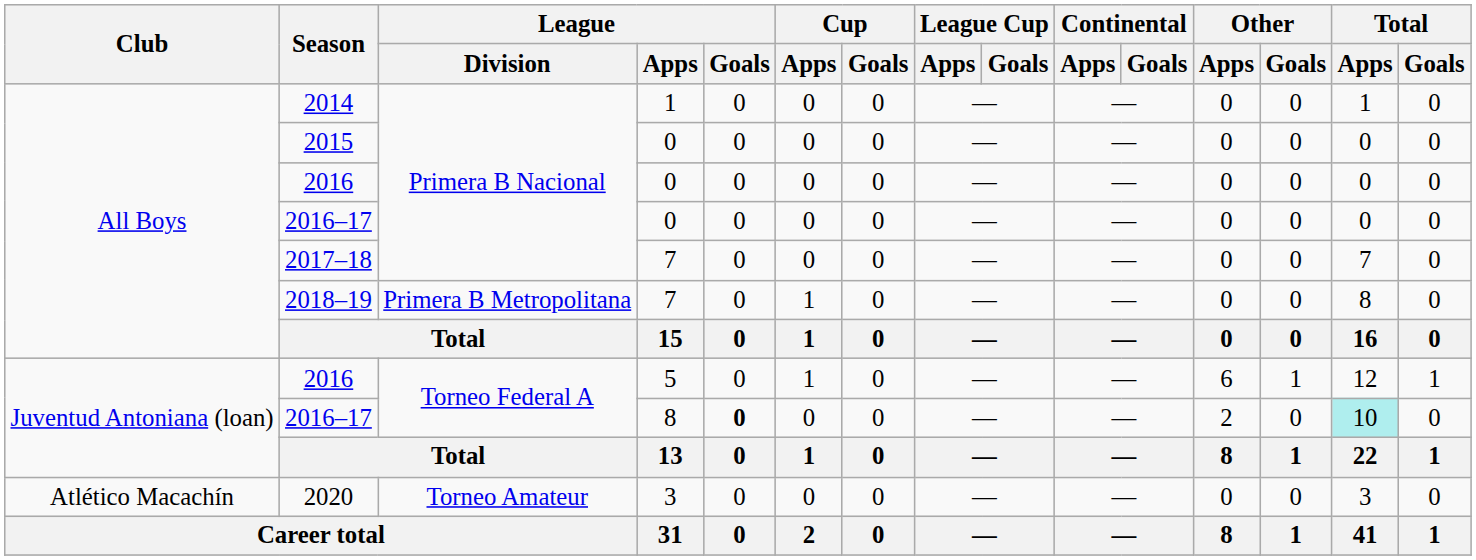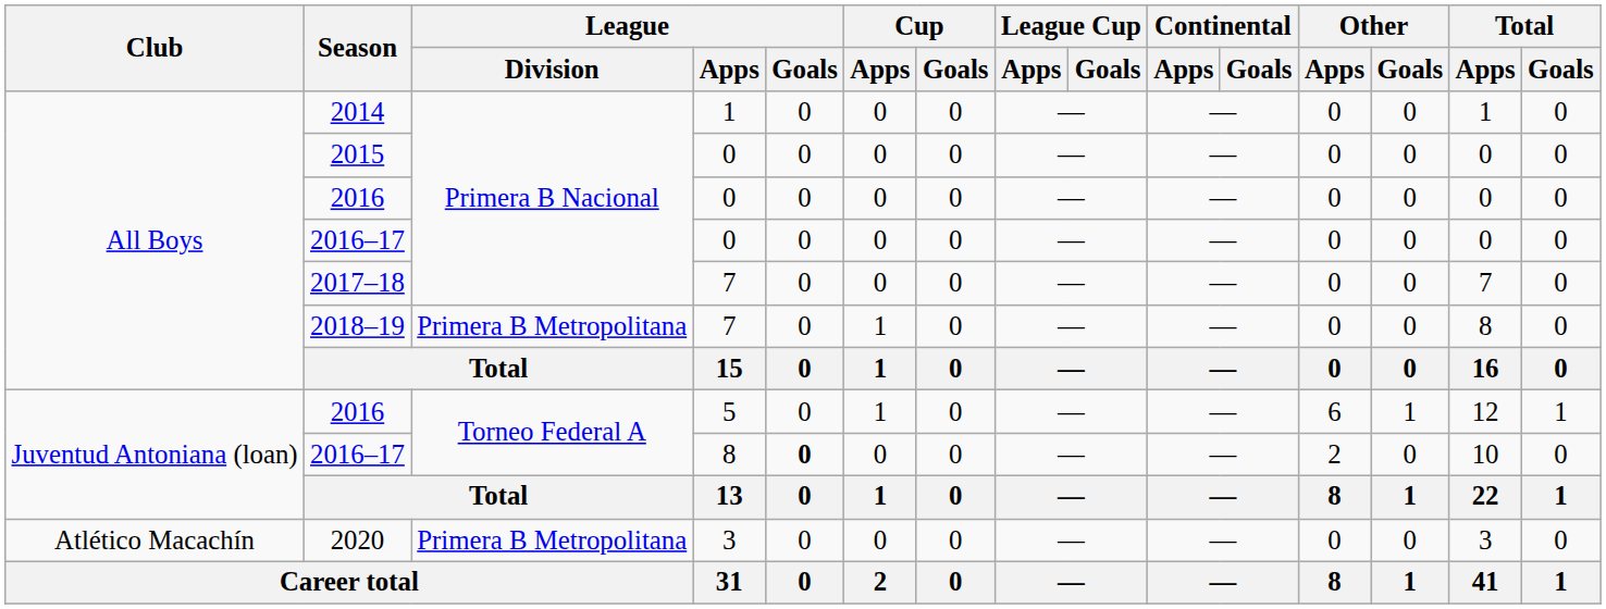2016–17 / 8 | Total / Apps: paleturquoise background -> no background
2020 | League / Division: Torneo Amateur -> Primera B Metropolitana
